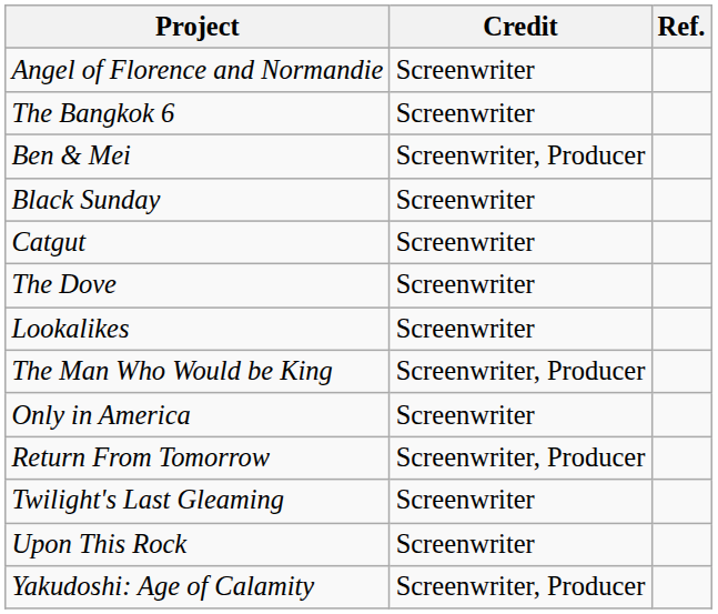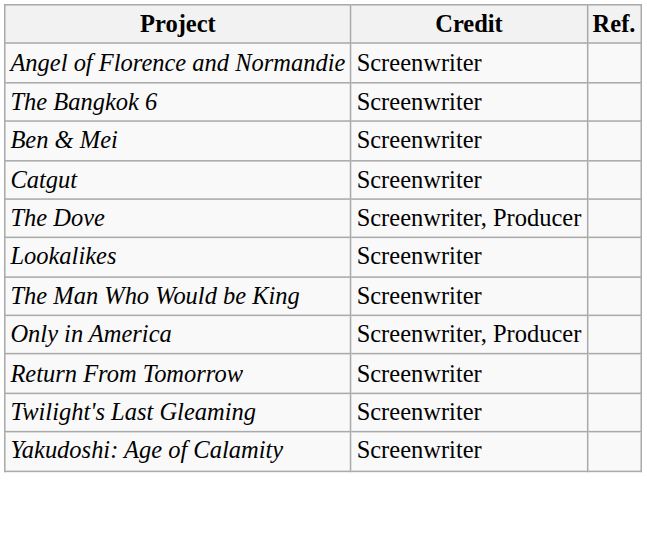Ben & Mei | Credit: Screenwriter, Producer -> Screenwriter
- row: Black Sunday | Screenwriter
The Dove | Credit: Screenwriter -> Screenwriter, Producer
The Man Who Would be King | Credit: Screenwriter, Producer -> Screenwriter
Only in America | Credit: Screenwriter -> Screenwriter, Producer
Return From Tomorrow | Credit: Screenwriter, Producer -> Screenwriter
- row: Upon This Rock | Screenwriter
Yakudoshi: Age of Calamity | Credit: Screenwriter, Producer -> Screenwriter
